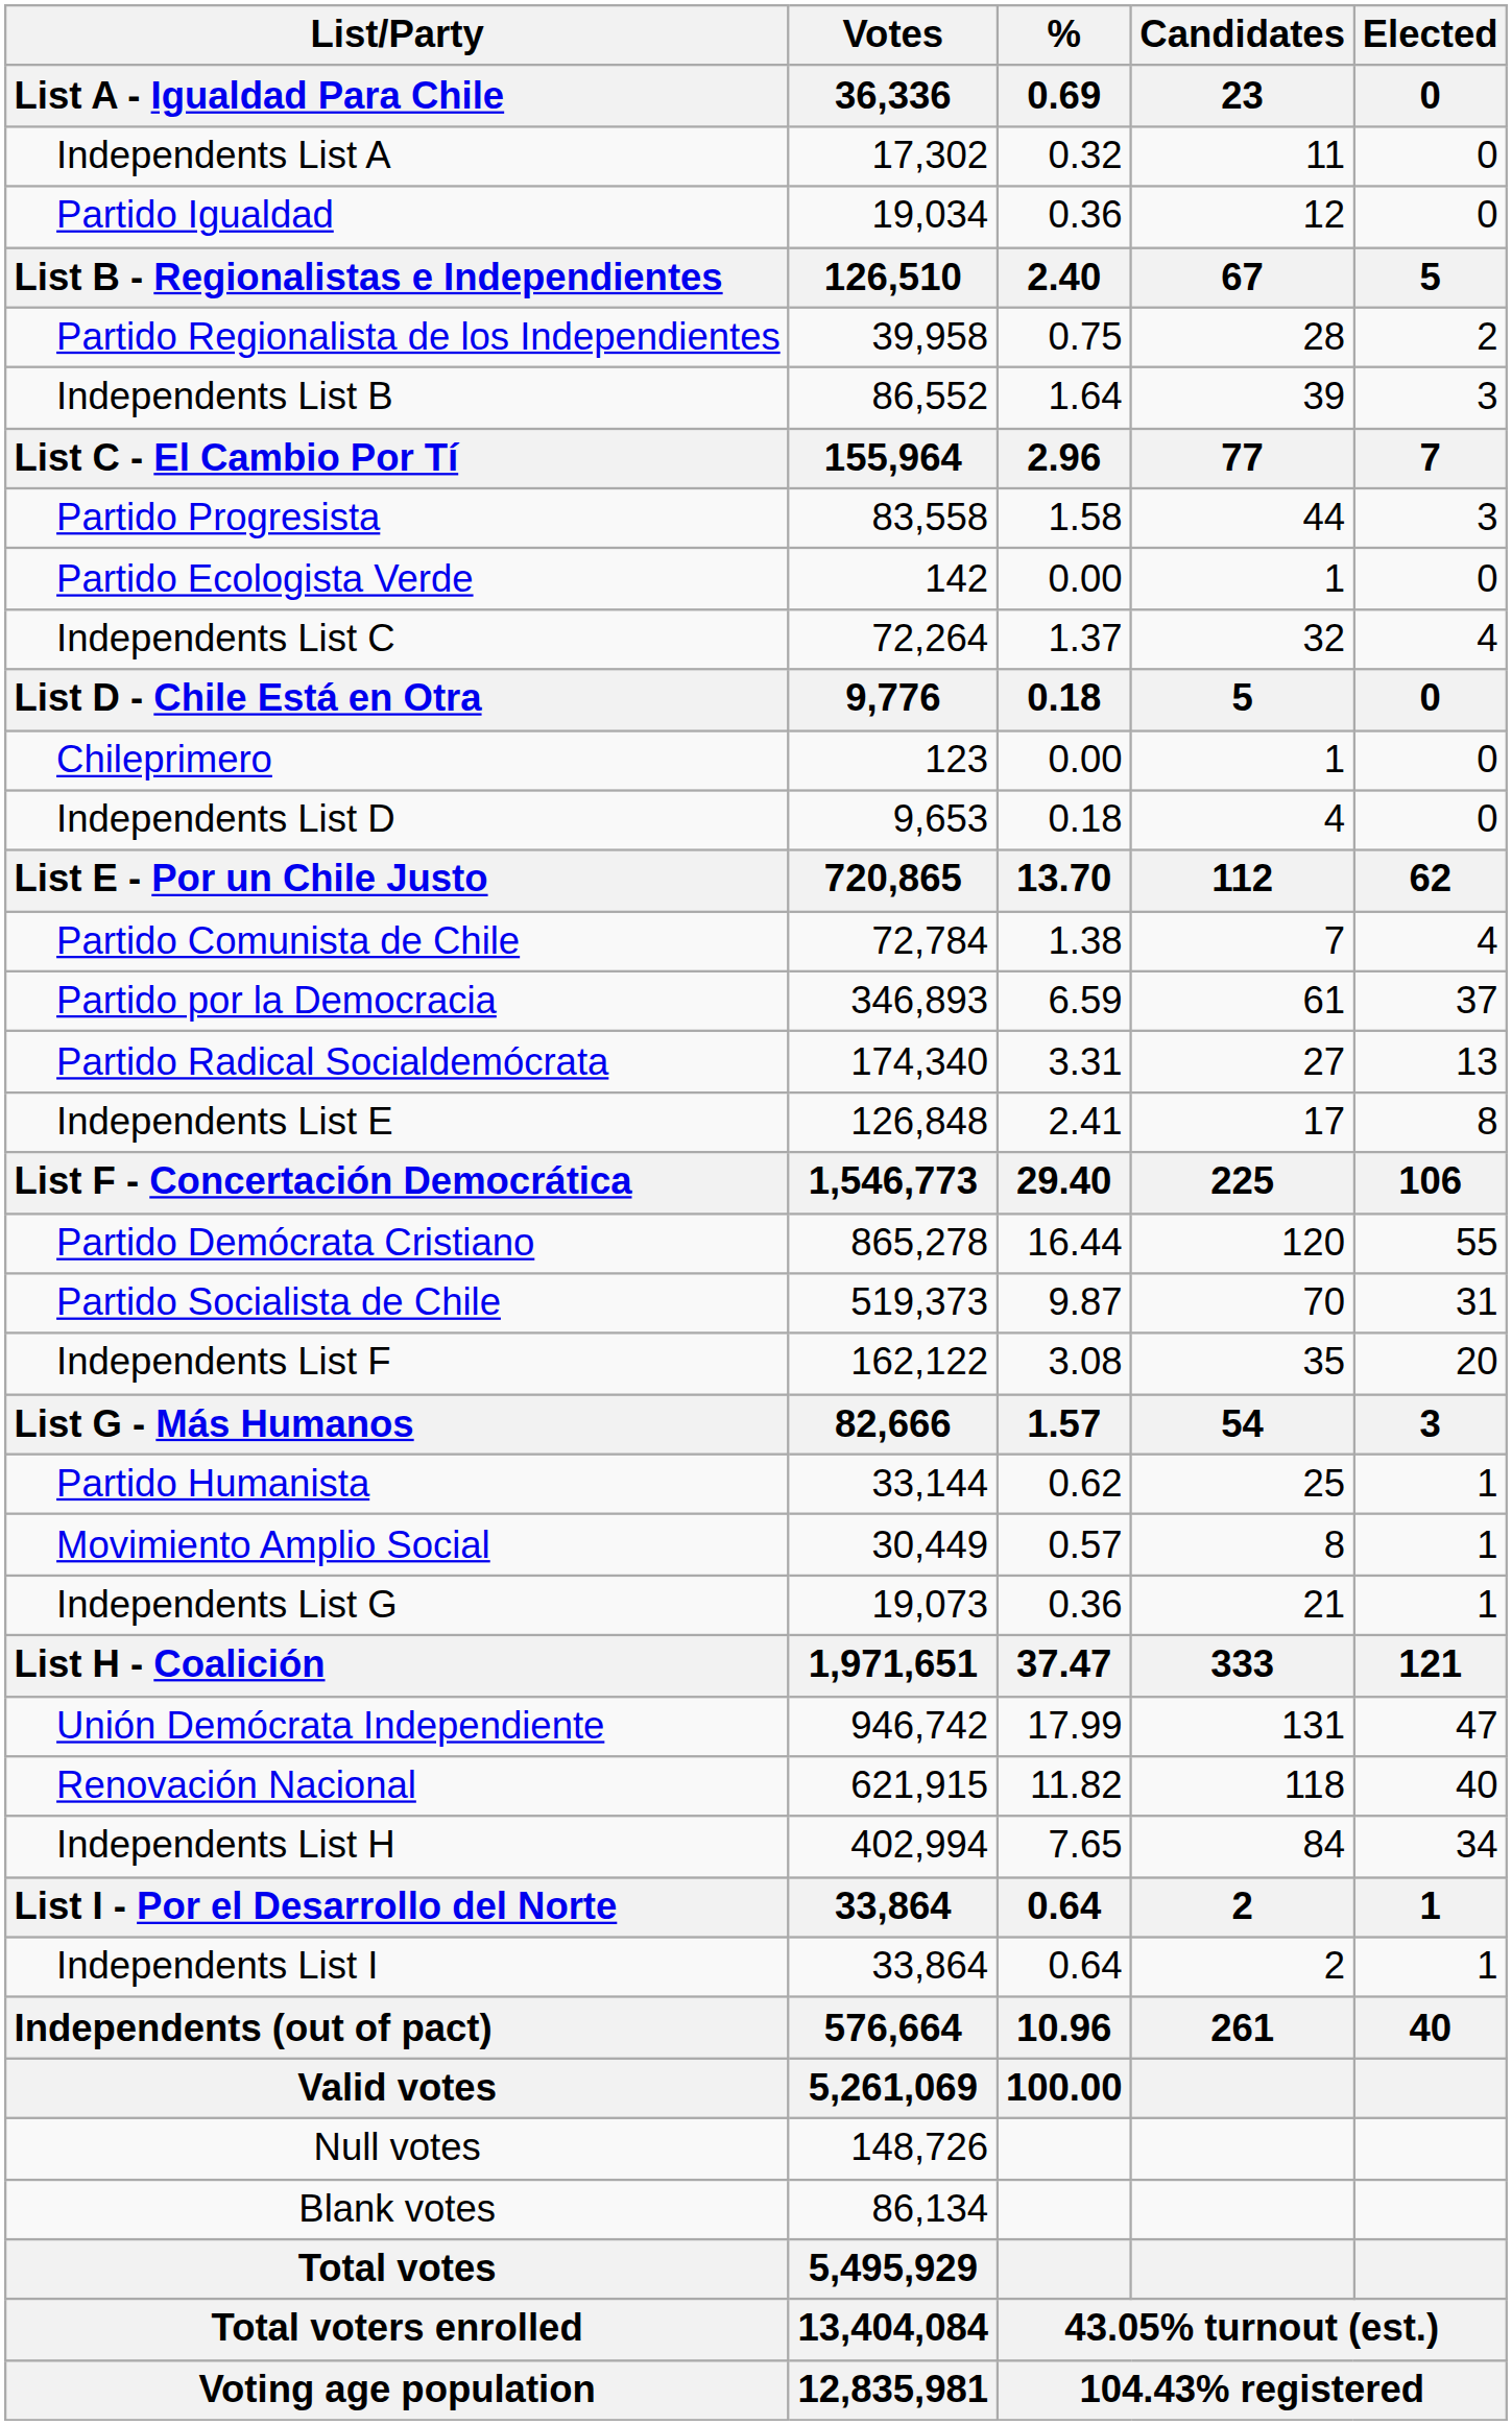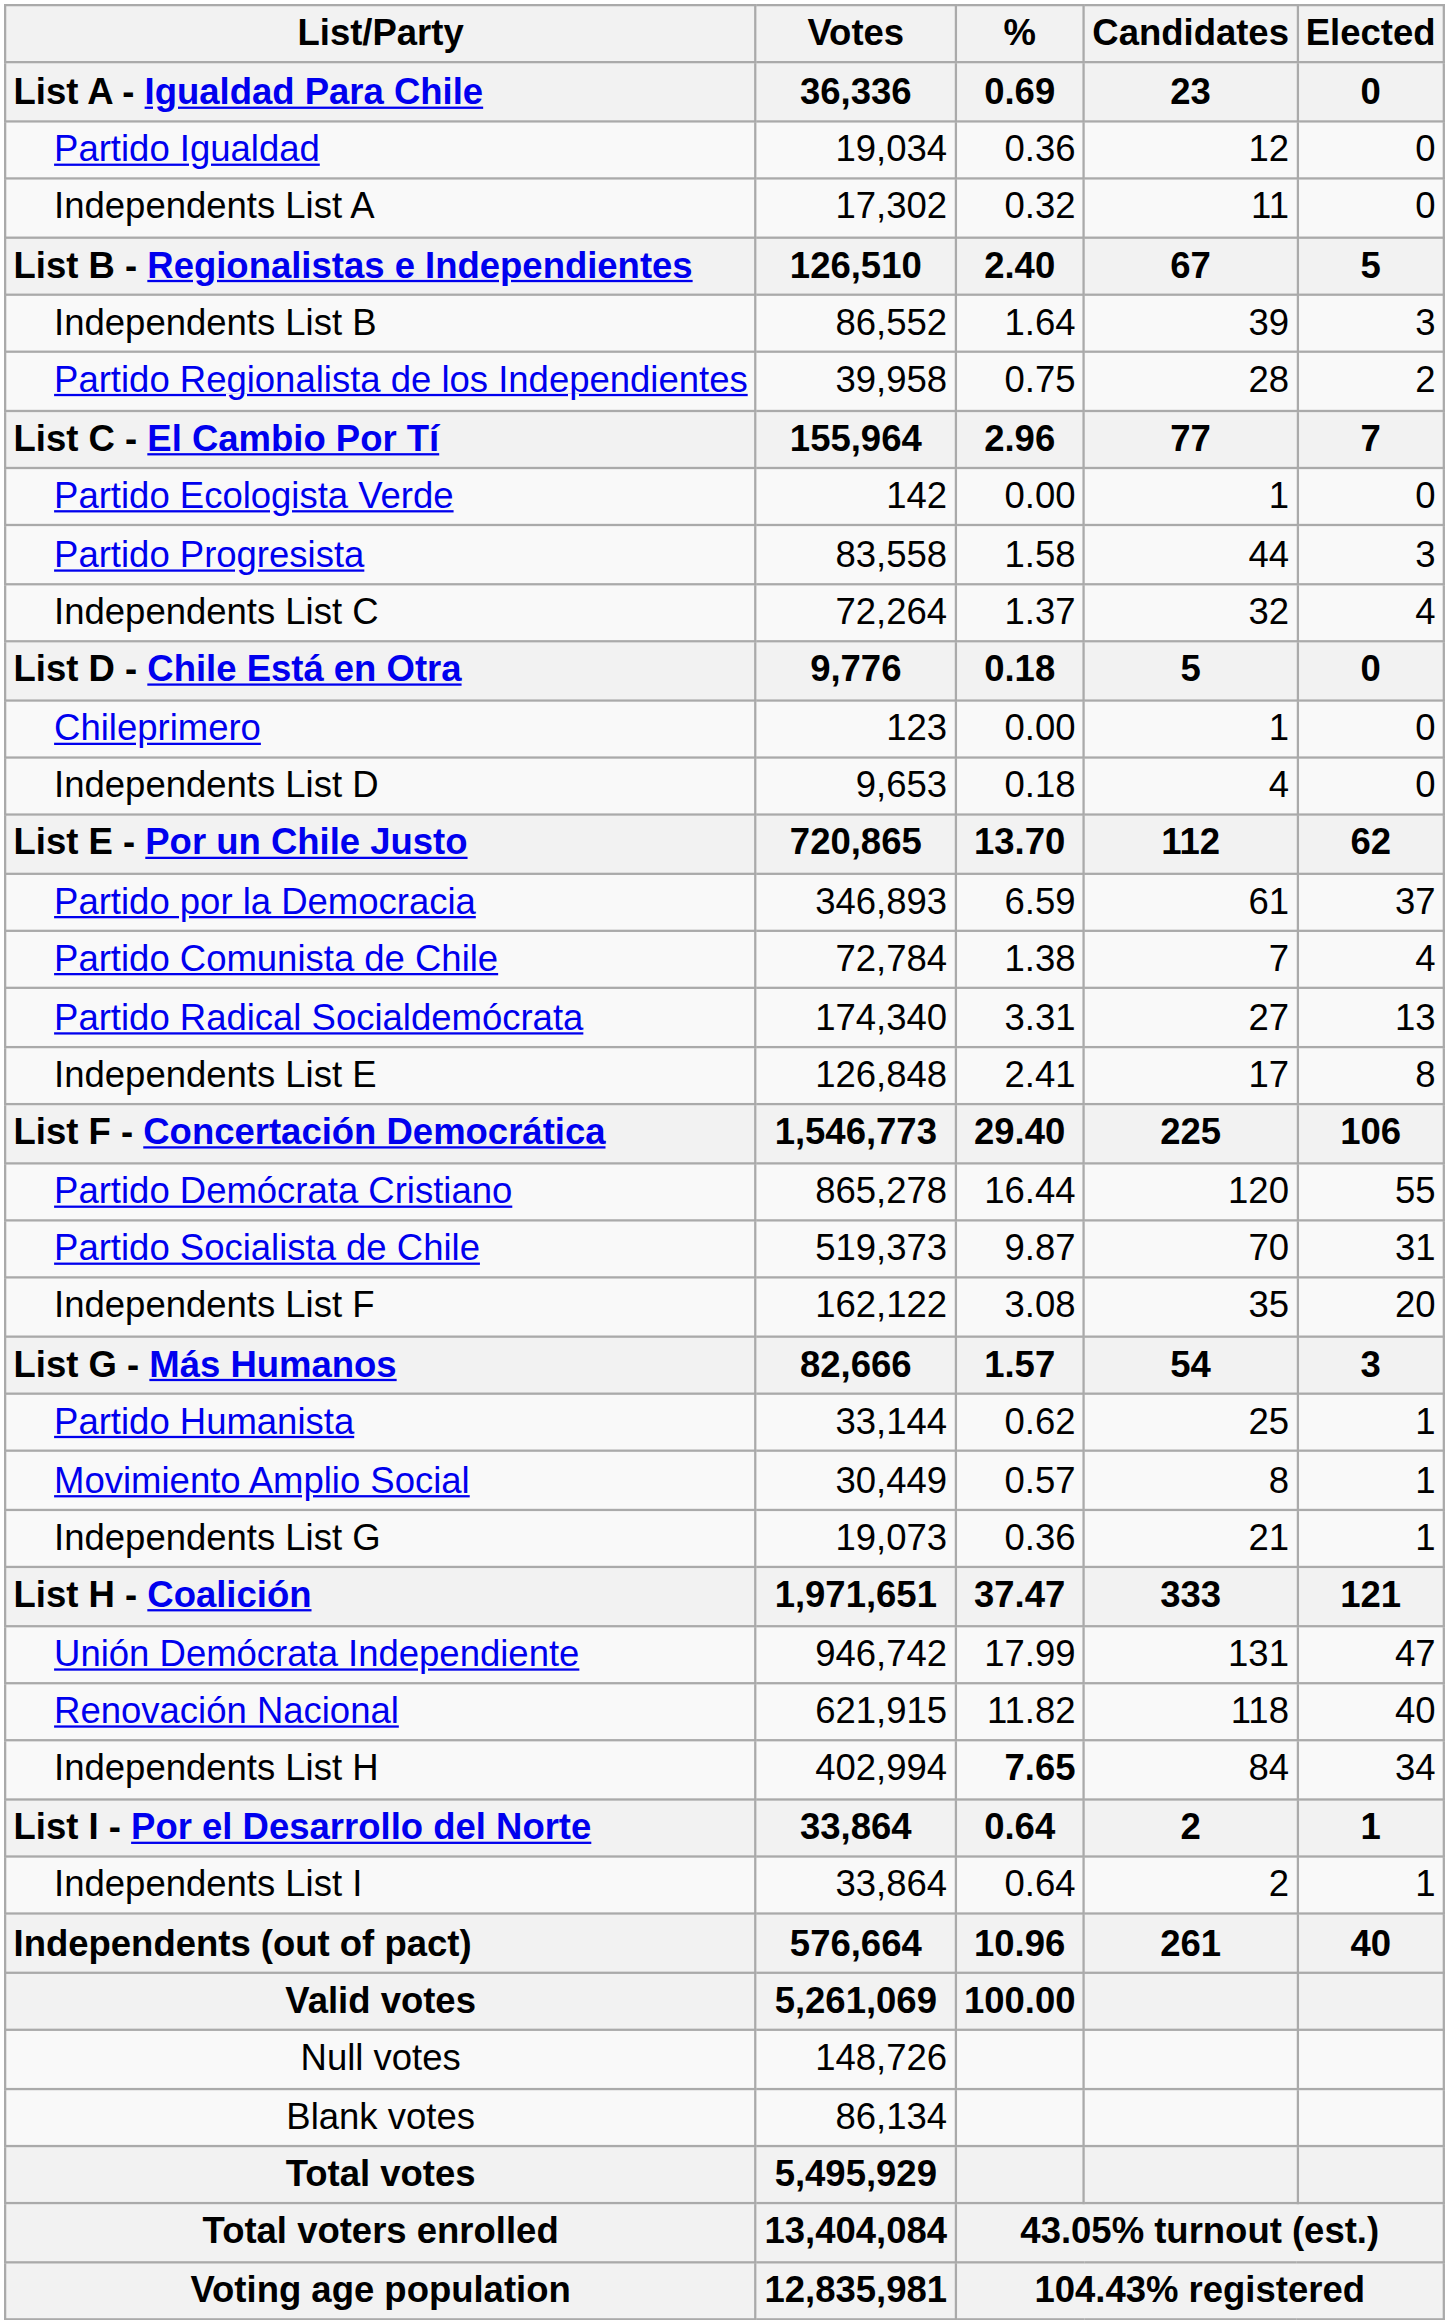rows swapped: Partido Igualdad <-> Independents List A
rows swapped: Partido Regionalista de los Independientes <-> Independents List B
rows swapped: Partido Progresista <-> Partido Ecologista Verde
rows swapped: Partido Comunista de Chile <-> Partido por la Democracia
Independents List H | % / 0.69: normal -> bold
